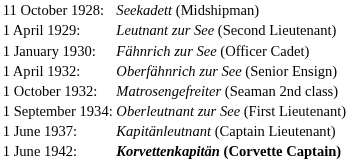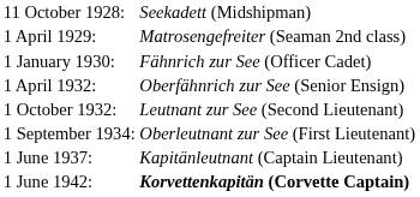1 April 1929: | column 2: Leutnant zur See (Second Lieutenant) -> Matrosengefreiter (Seaman 2nd class)
1 October 1932: | column 2: Matrosengefreiter (Seaman 2nd class) -> Leutnant zur See (Second Lieutenant)
